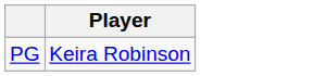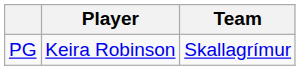+ column: Team | Skallagrímur
